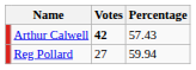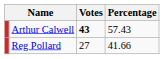Arthur Calwell | Votes: 42 -> 43
Reg Pollard | Percentage: 59.94 -> 41.66
